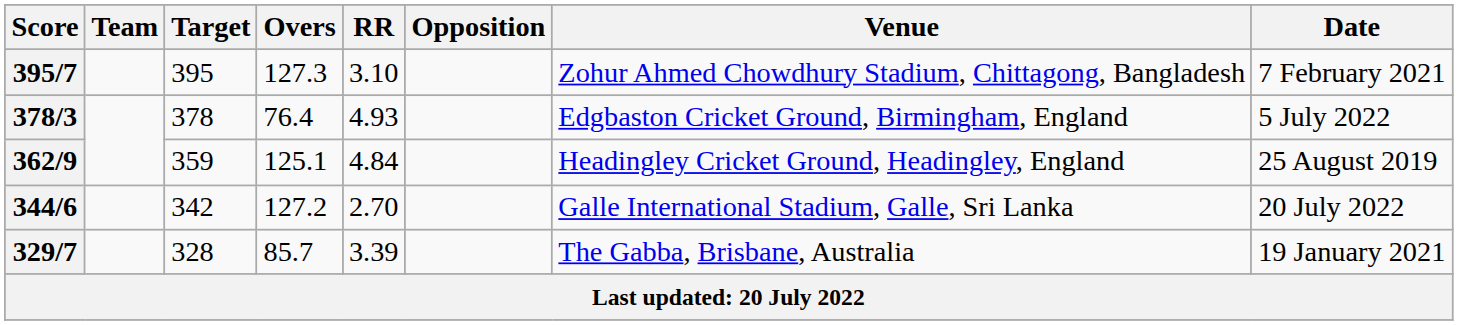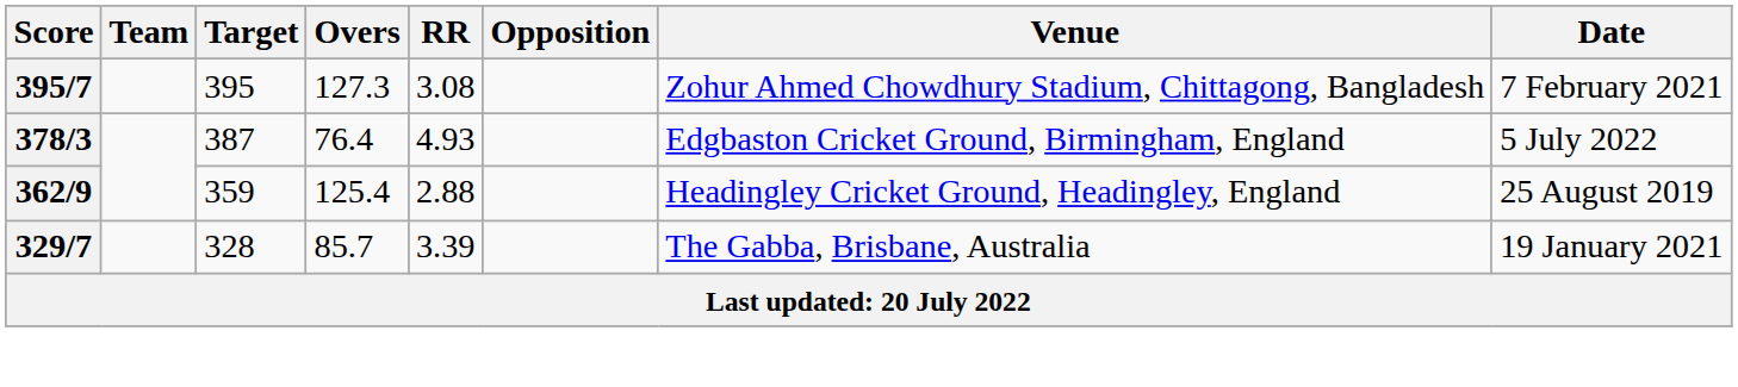395/7 | RR: 3.10 -> 3.08
378/3 | Target: 378 -> 387
362/9 | Overs: 125.1 -> 125.4
362/9 | RR: 4.84 -> 2.88
- row: 344/6 | 342 | 127.2 | 2.70 | Galle International Stadium, Galle, Sri Lanka | 20 July 2022
